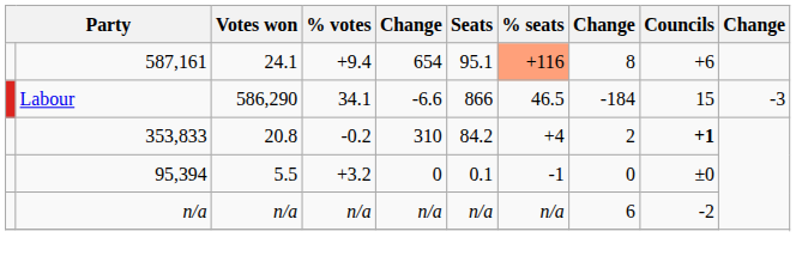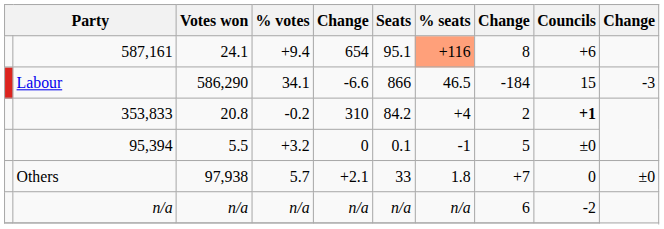95,394 | column 8: 0 -> 5
+ row: Others | 97,938 | 5.7 | +2.1 | 33 | 1.8 | +7 | 0 | ±0
